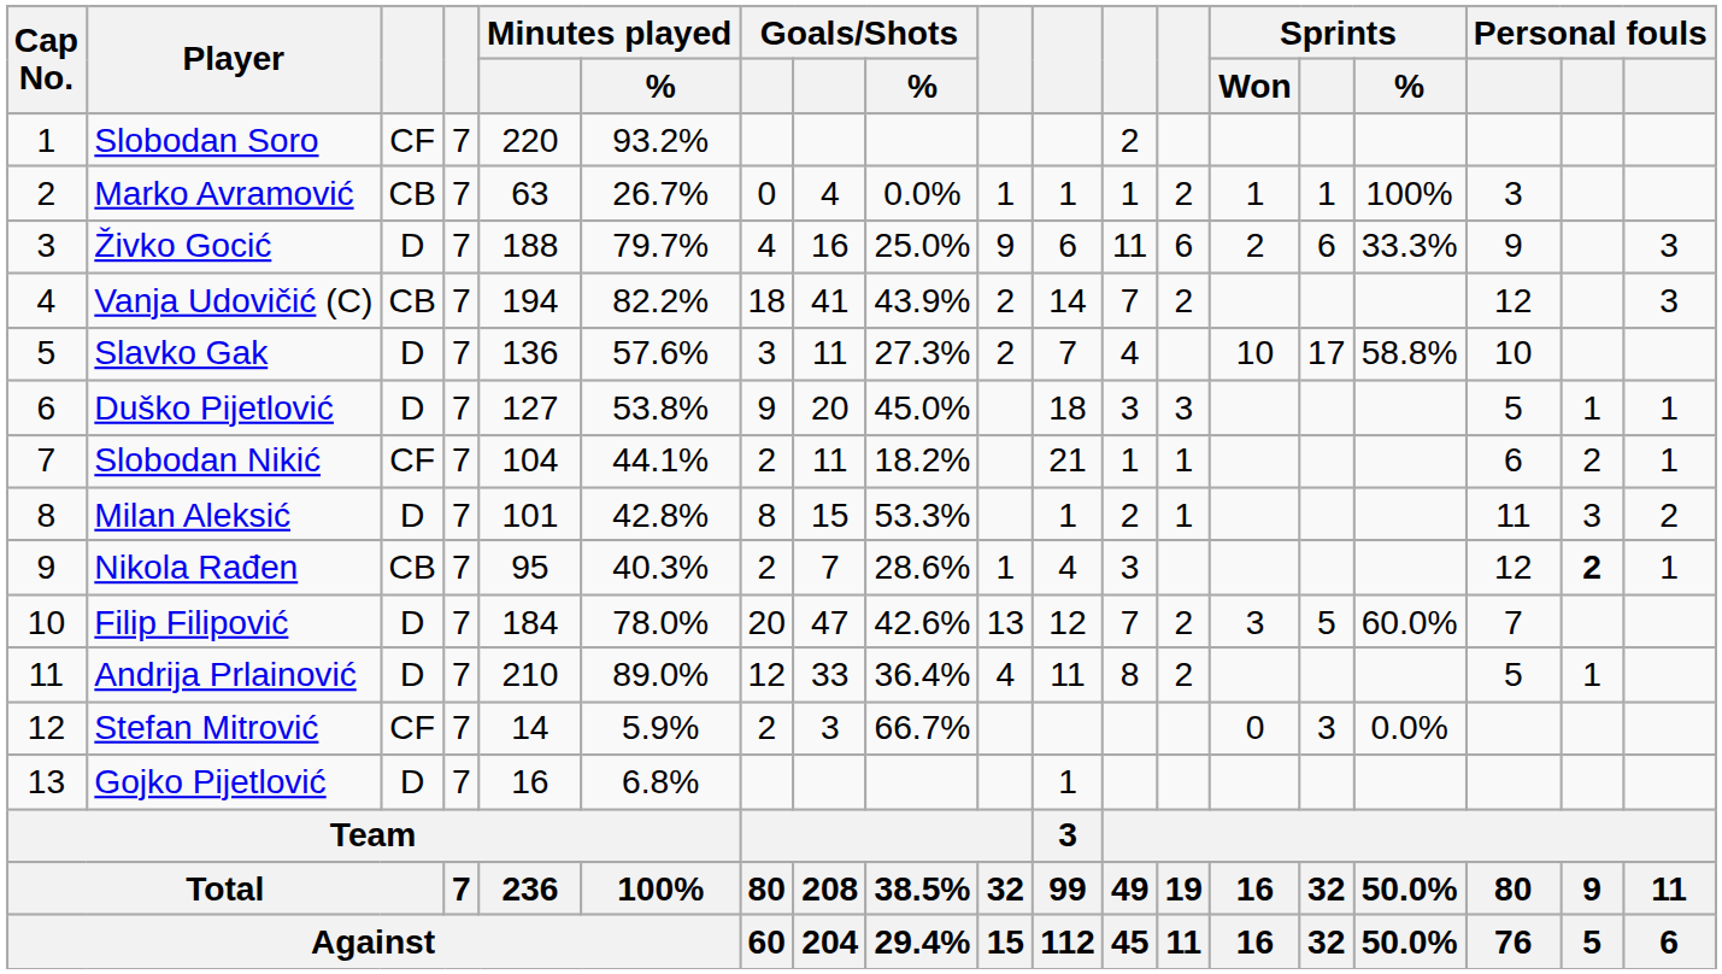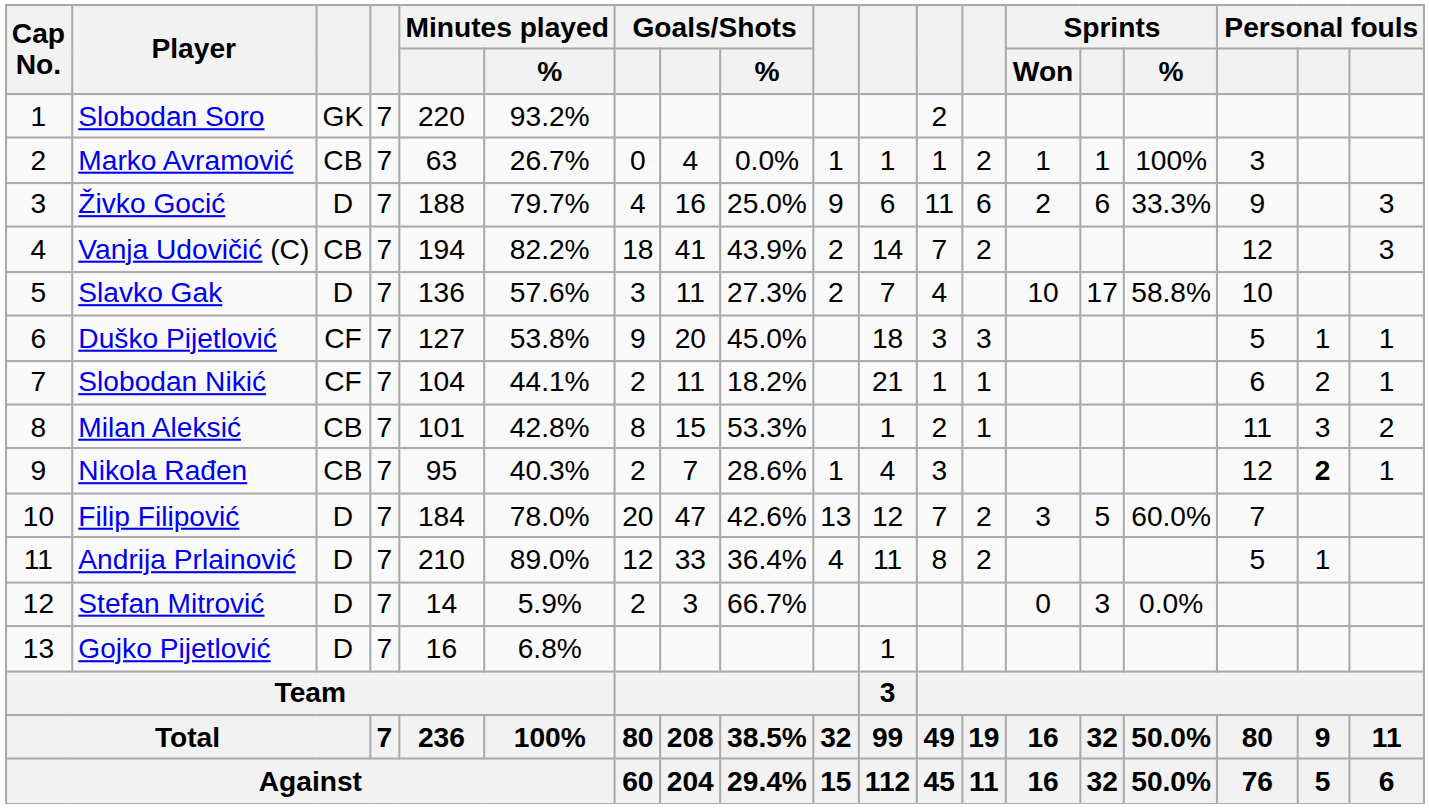Slobodan Soro | column 3: CF -> GK
Duško Pijetlović | column 3: D -> CF
Milan Aleksić | column 3: D -> CB
Stefan Mitrović | column 3: CF -> D
